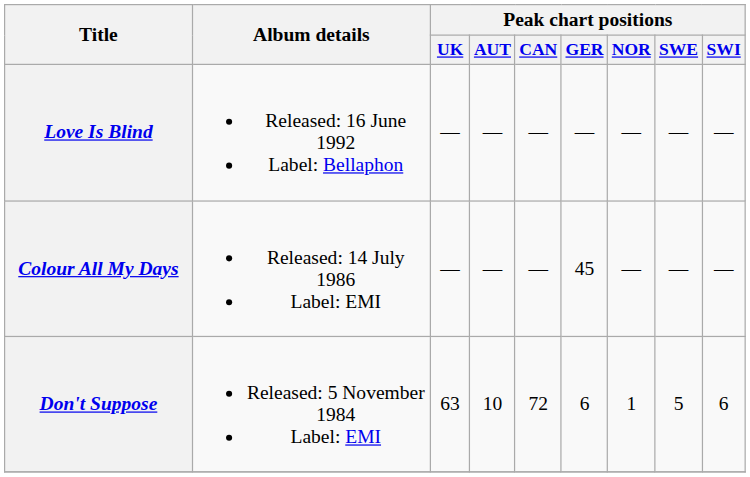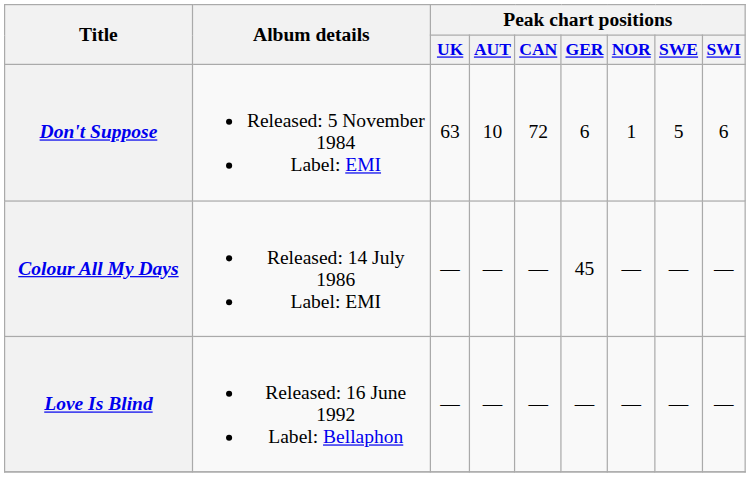rows swapped: Don't Suppose <-> Love Is Blind
